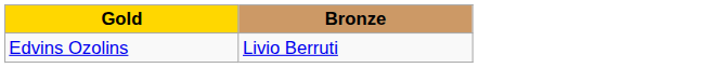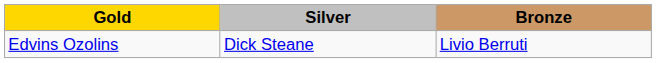+ column: Silver | Dick Steane
